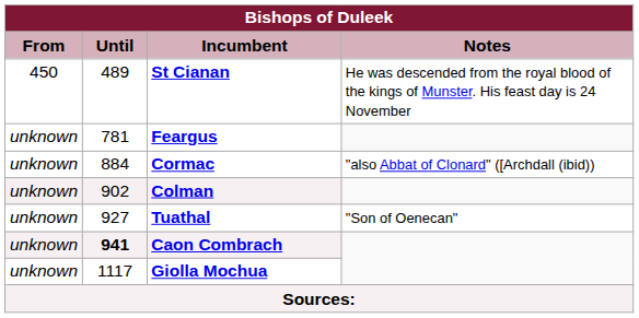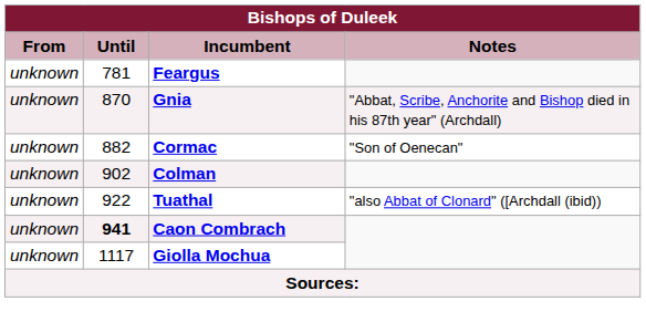- row: 450 | 489 | St Cianan | He was descended from the royal blood of the kings of Munster. His feast day is 24 November
+ row: unknown | 870 | Gnia | "Abbat, Scribe, Anchorite and Bishop died in his 87th year" (Archdall)
Cormac | Until: 884 -> 882
Cormac | Notes: "also Abbat of Clonard" ([Archdall (ibid)) -> "Son of Oenecan"
Tuathal | Until: 927 -> 922
Tuathal | Notes: "Son of Oenecan" -> "also Abbat of Clonard" ([Archdall (ibid))
